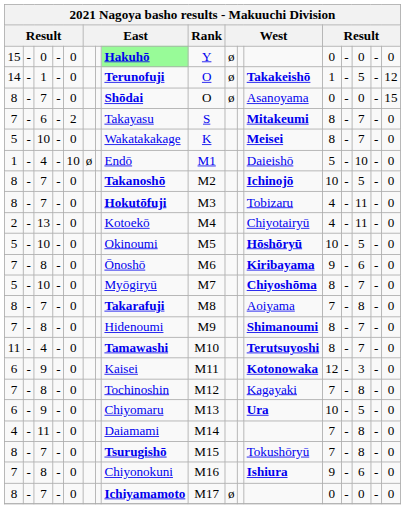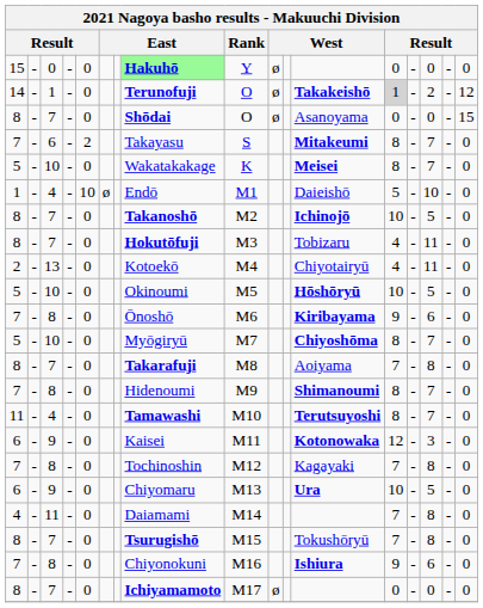14 | column 13: no background -> lightgrey background
14 | column 15: 5 -> 2
